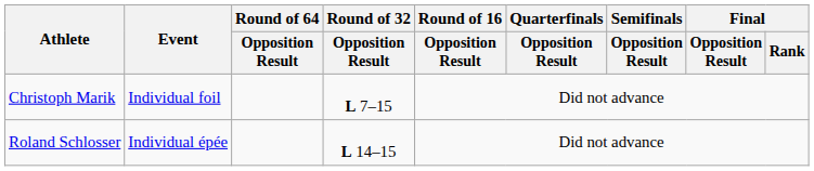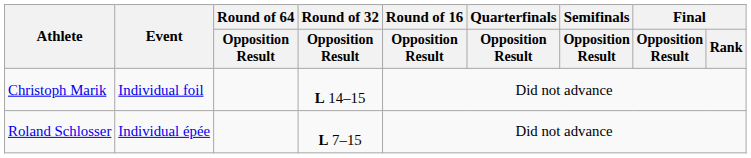Christoph Marik | Round of 32 / Opposition Result: L 7–15 -> L 14–15
Roland Schlosser | Round of 32 / Opposition Result: L 14–15 -> L 7–15
